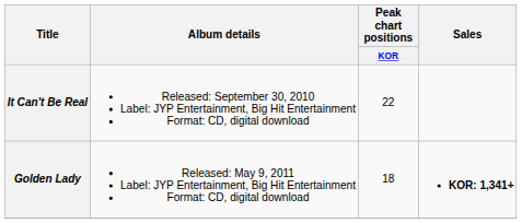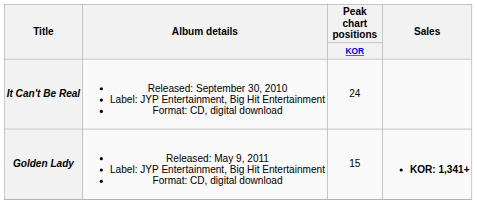It Can't Be Real | Peak chart positions / KOR: 22 -> 24
Golden Lady | Peak chart positions / KOR: 18 -> 15
